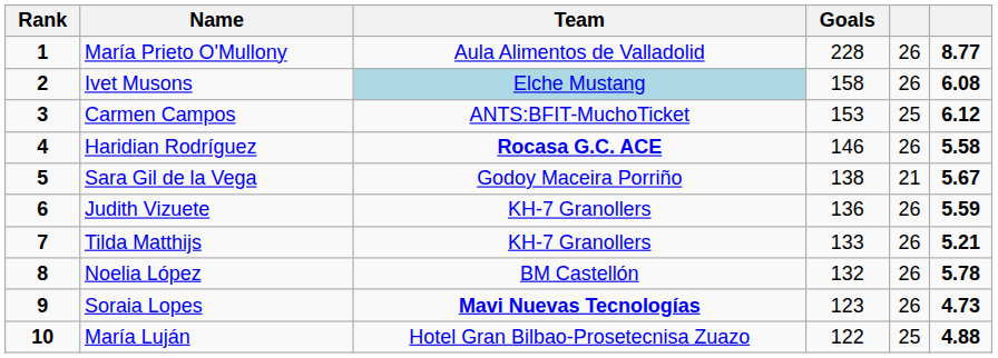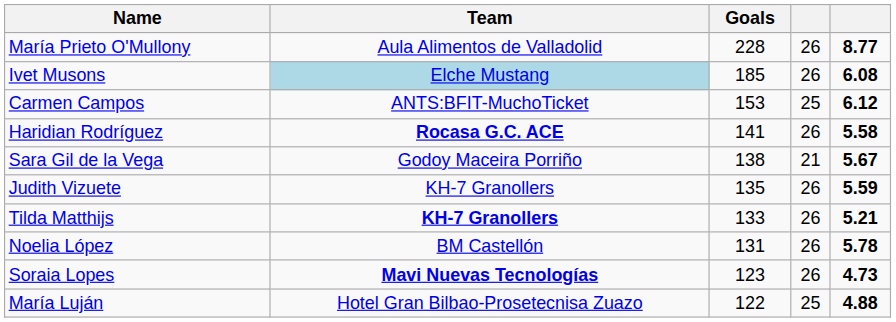- column: Rank | 1 | 2 | 3 | 4 | 5 | 6 | 7 | 8 | 9 | 10
Ivet Musons | Goals: 158 -> 185
Haridian Rodríguez | Goals: 146 -> 141
Judith Vizuete | Goals: 136 -> 135
Tilda Matthijs | Team: normal -> bold
Noelia López | Goals: 132 -> 131
